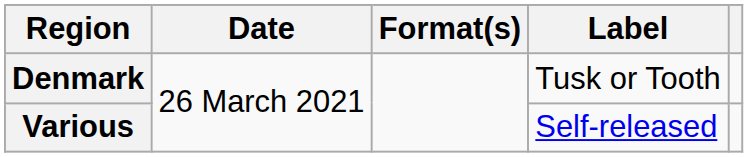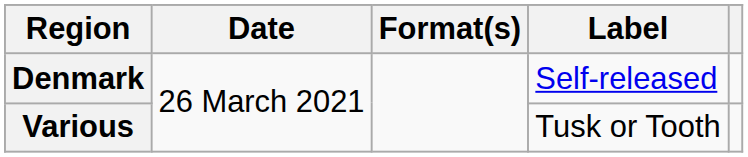Denmark | Label: Tusk or Tooth -> Self-released
Various | Label: Self-released -> Tusk or Tooth
